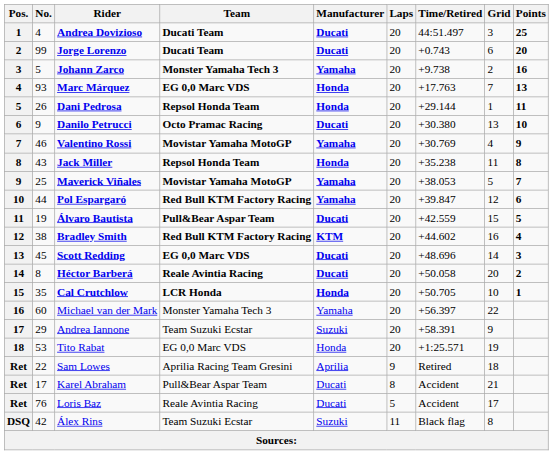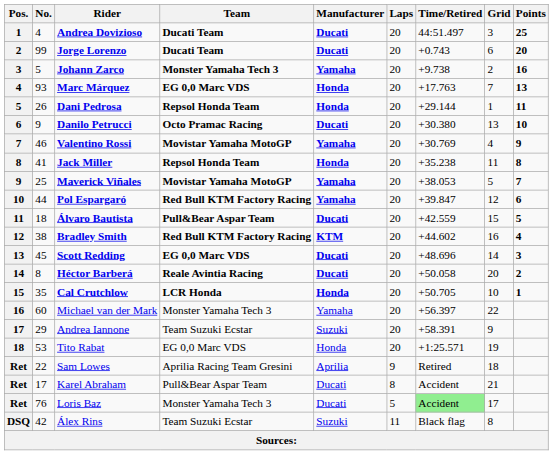Jack Miller | No.: 43 -> 41
Álvaro Bautista | No.: 19 -> 18
Loris Baz | Team: Reale Avintia Racing -> Monster Yamaha Tech 3
Loris Baz | Time/Retired: no background -> lightgreen background
